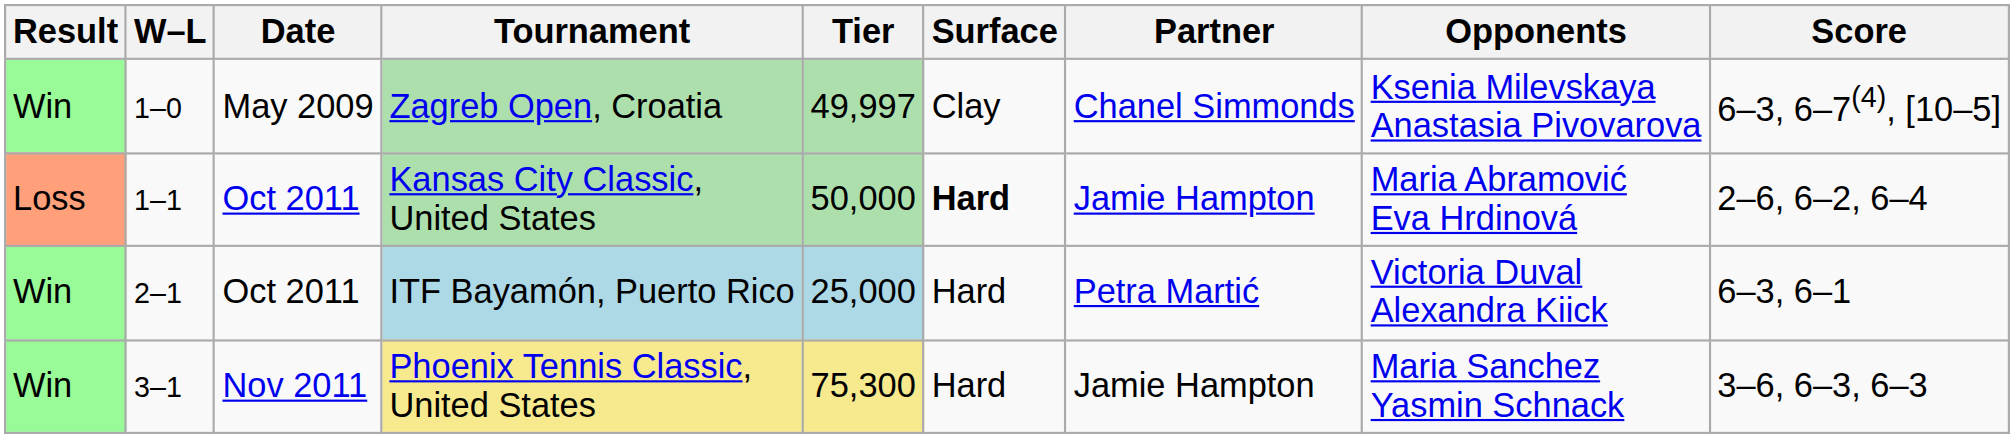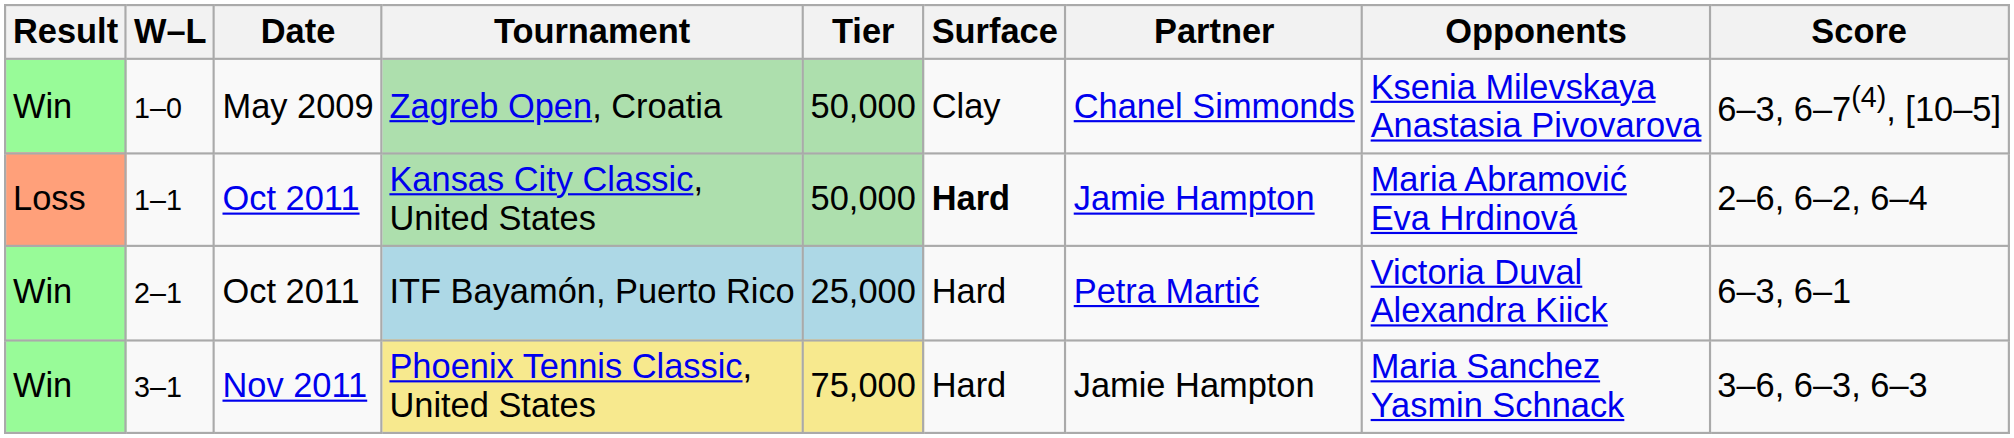Zagreb Open, Croatia | Tier: 49,997 -> 50,000
Phoenix Tennis Classic, United States | Tier: 75,300 -> 75,000
